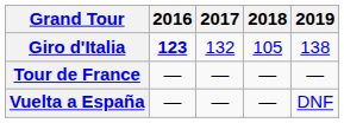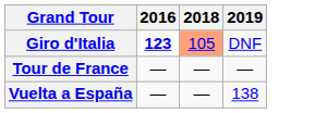- column: 2017 | 132 | — | —
Giro d'Italia | 2018: no background -> lightsalmon background
Giro d'Italia | 2019: 138 -> DNF
Vuelta a España | 2019: DNF -> 138
